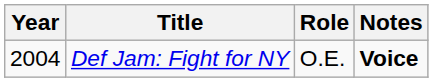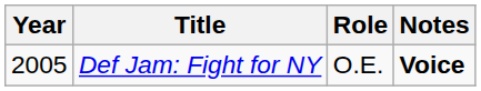Def Jam: Fight for NY | Year: 2004 -> 2005
